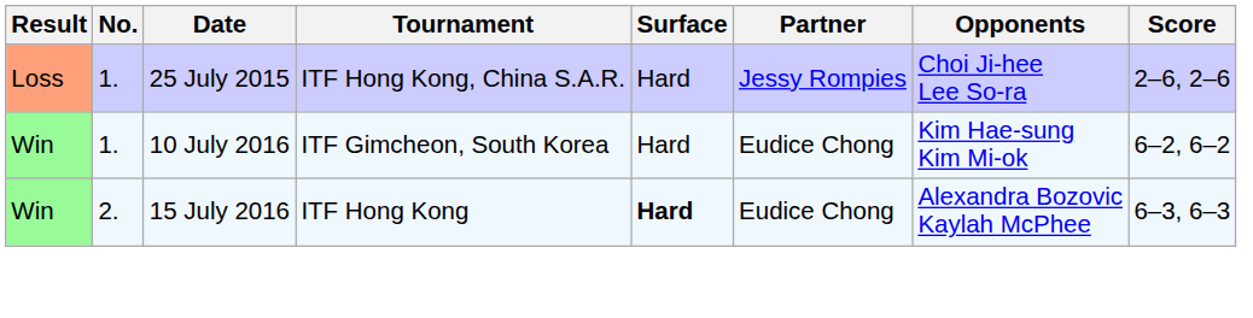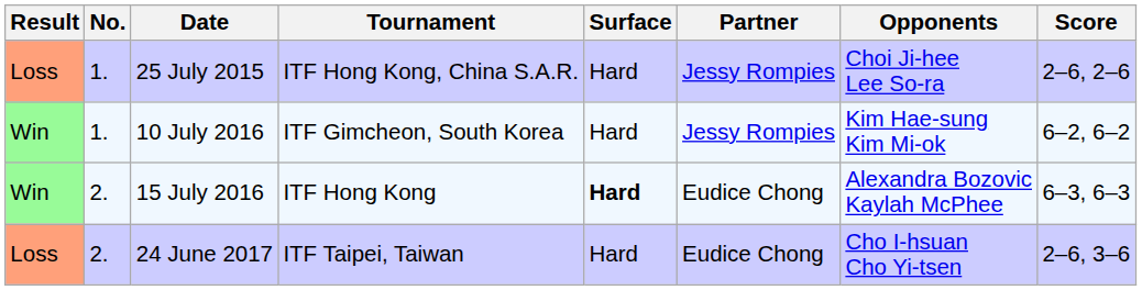10 July 2016 | Partner: Eudice Chong -> Jessy Rompies
+ row: Loss | 2. | 24 June 2017 | ITF Taipei, Taiwan | Hard | Eudice Chong | Cho I-hsuan Cho Yi-tsen | 2–6, 3–6
